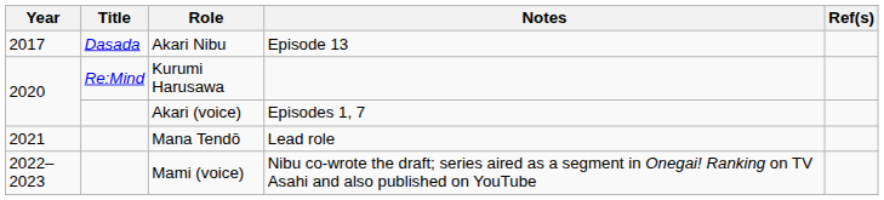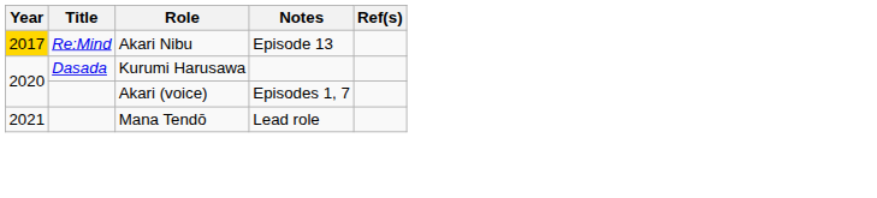Akari Nibu | Year: no background -> gold background
Akari Nibu | Title: Dasada -> Re:Mind
Kurumi Harusawa | Title: Re:Mind -> Dasada
- row: 2022–2023 | Mami (voice) | Nibu co-wrote the draft; series aired as a segment in Onegai! Ranking on TV Asahi and also published on YouTube
